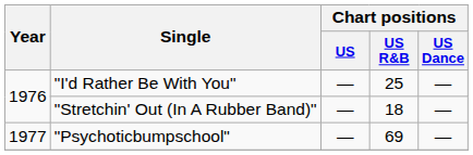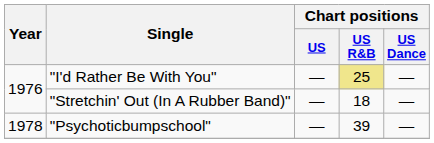"I'd Rather Be With You" | Chart positions / US R&B: no background -> khaki background
"Psychoticbumpschool" | Year: 1977 -> 1978
"Psychoticbumpschool" | Chart positions / US R&B: 69 -> 39
